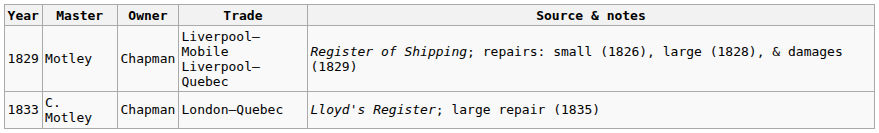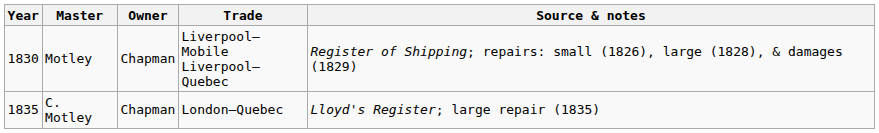Motley | Year: 1829 -> 1830
C. Motley | Year: 1833 -> 1835
